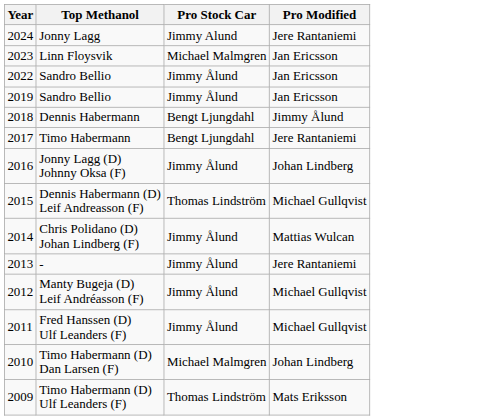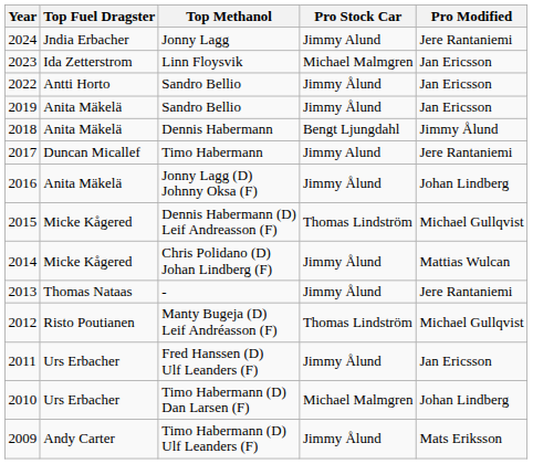+ column: Top Fuel Dragster | Jndia Erbacher | Ida Zetterstrom | Antti Horto | Anita Mäkelä | Anita Mäkelä | Duncan Micallef | Anita Mäkelä | Micke Kågered | Micke Kågered | Thomas Nataas | Risto Poutianen | Urs Erbacher | Urs Erbacher | Andy Carter
Timo Habermann | Pro Stock Car: Bengt Ljungdahl -> Jimmy Alund
Manty Bugeja (D) Leif Andréasson (F) | Pro Stock Car: Jimmy Ålund -> Thomas Lindström
Fred Hanssen (D) Ulf Leanders (F) | Pro Modified: Michael Gullqvist -> Jan Ericsson
Timo Habermann (D) Ulf Leanders (F) | Pro Stock Car: Thomas Lindström -> Jimmy Ålund
